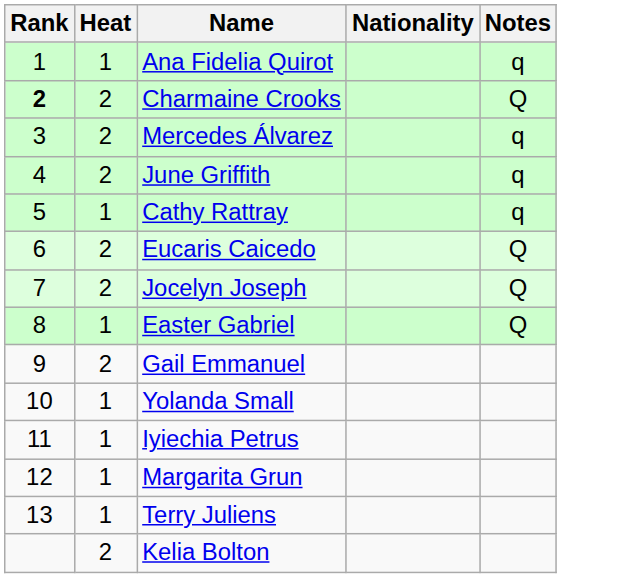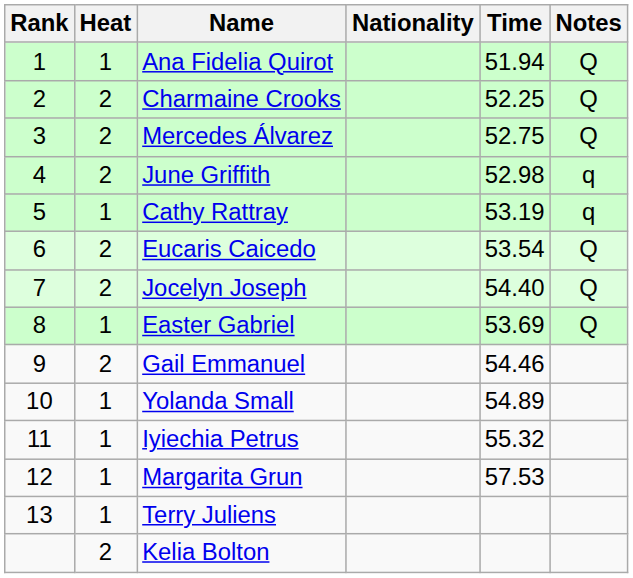+ column: Time | 51.94 | 52.25 | 52.75 | 52.98 | 53.19 | 53.54 | 54.40 | 53.69 | 54.46 | 54.89 | 55.32 | 57.53
Ana Fidelia Quirot | Notes: q -> Q
Charmaine Crooks | Rank: bold -> normal
Mercedes Álvarez | Notes: q -> Q
